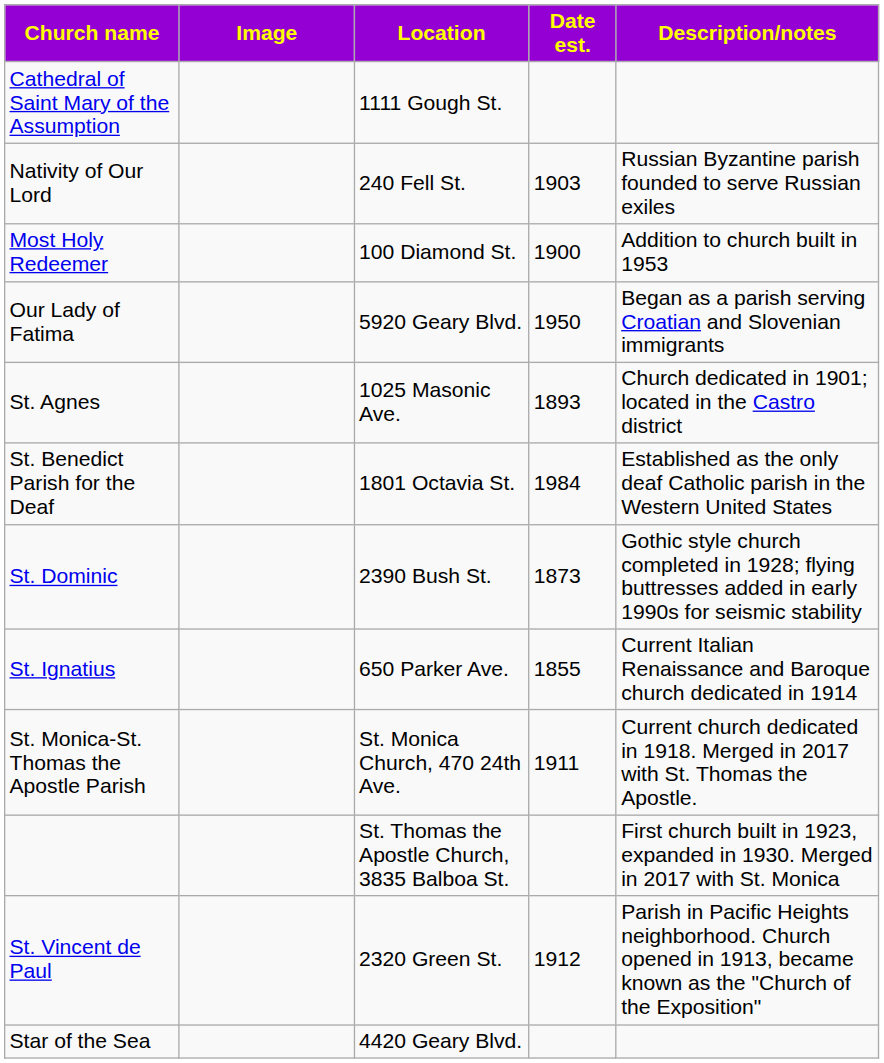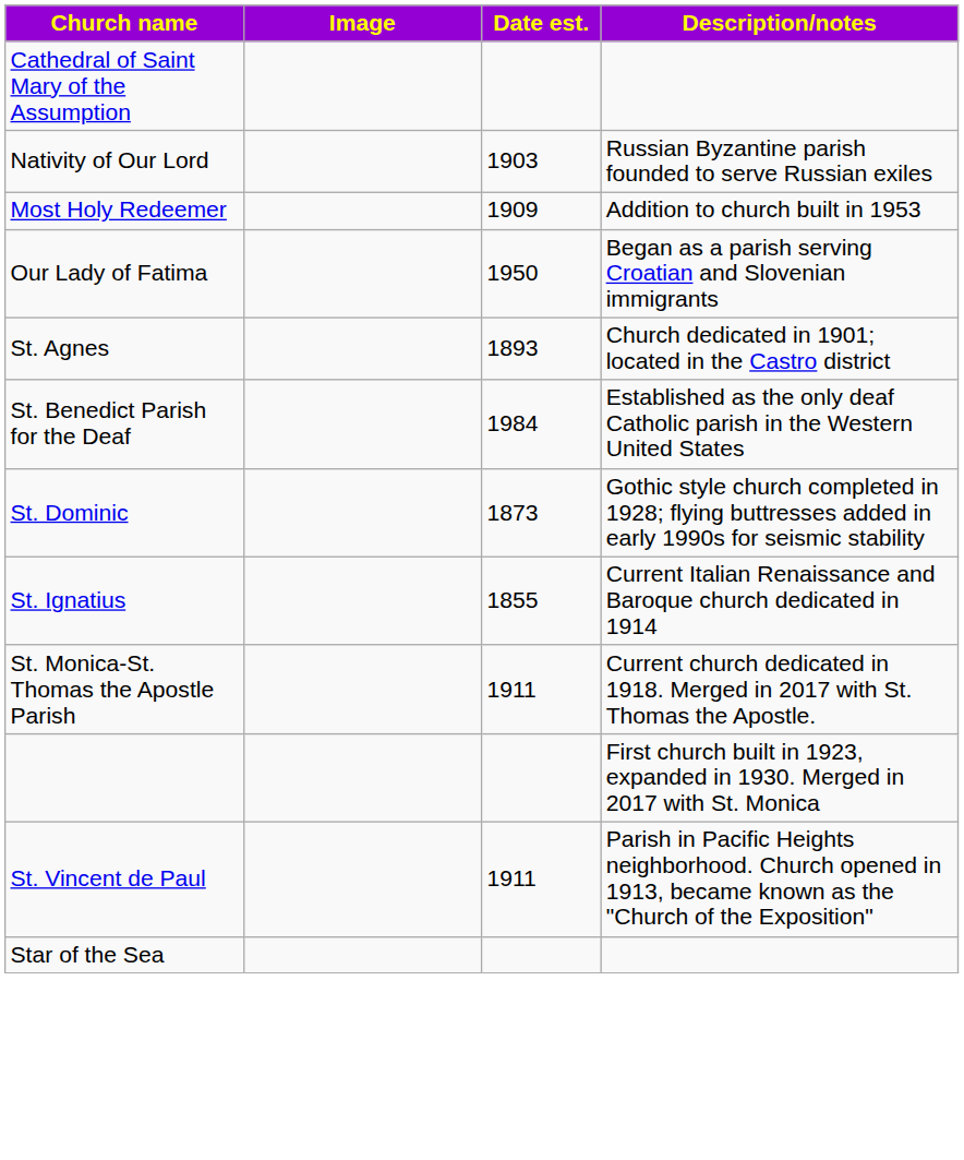- column: Location | 1111 Gough St. | 240 Fell St. | 100 Diamond St. | 5920 Geary Blvd. | 1025 Masonic Ave. | 1801 Octavia St. | 2390 Bush St. | 650 Parker Ave. | St. Monica Church, 470 24th Ave. | St. Thomas the Apostle Church, 3835 Balboa St. | 2320 Green St. | 4420 Geary Blvd.
Most Holy Redeemer | Date est.: 1900 -> 1909
St. Vincent de Paul | Date est.: 1912 -> 1911
